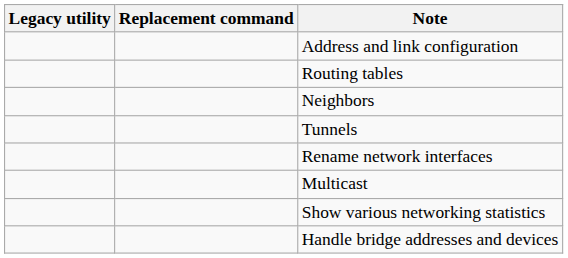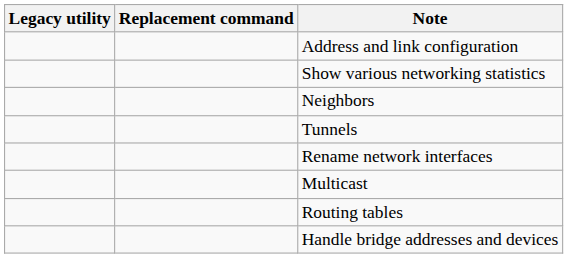rows swapped: Routing tables <-> Show various networking statistics
